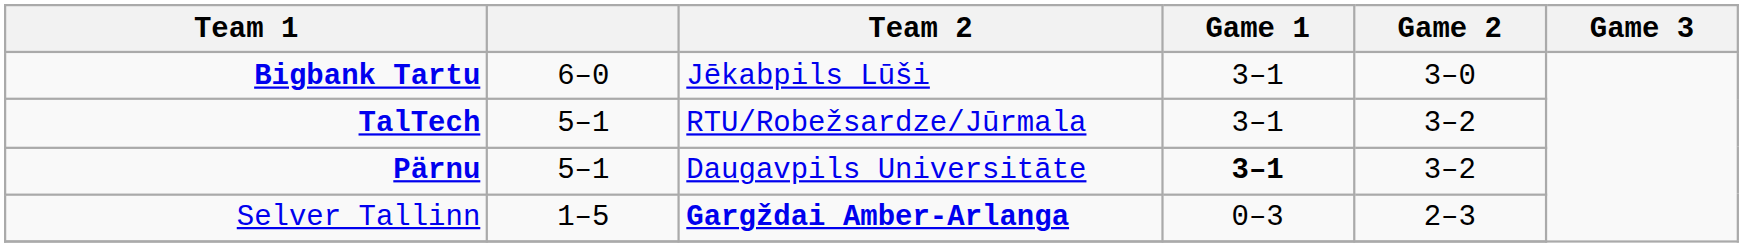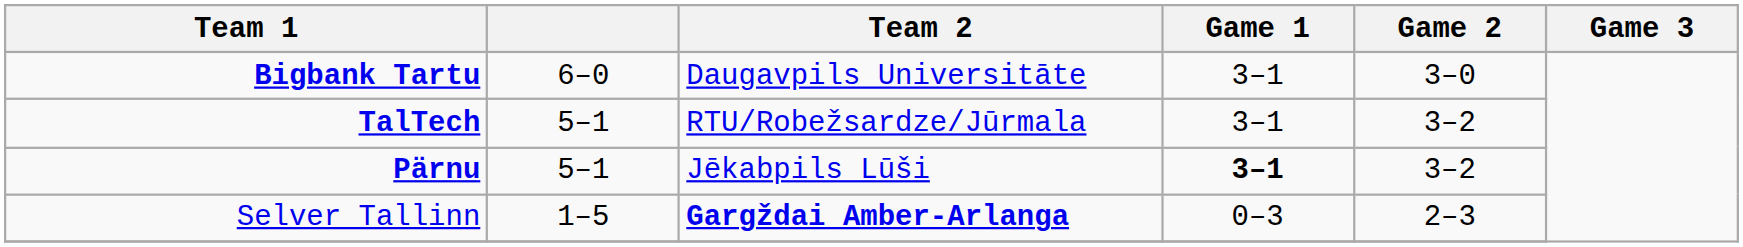Bigbank Tartu | Team 2: Jēkabpils Lūši -> Daugavpils Universitāte
Pärnu | Team 2: Daugavpils Universitāte -> Jēkabpils Lūši
